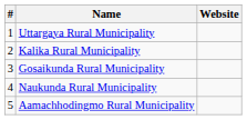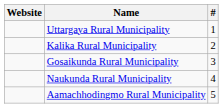columns swapped: # <-> Website
